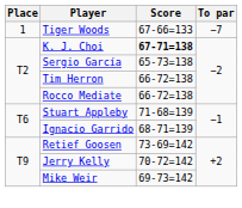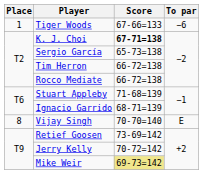Tiger Woods | To par: −7 -> −6
+ row: 8 | Vijay Singh | 70-70=140 | E
Mike Weir | Score: no background -> khaki background
